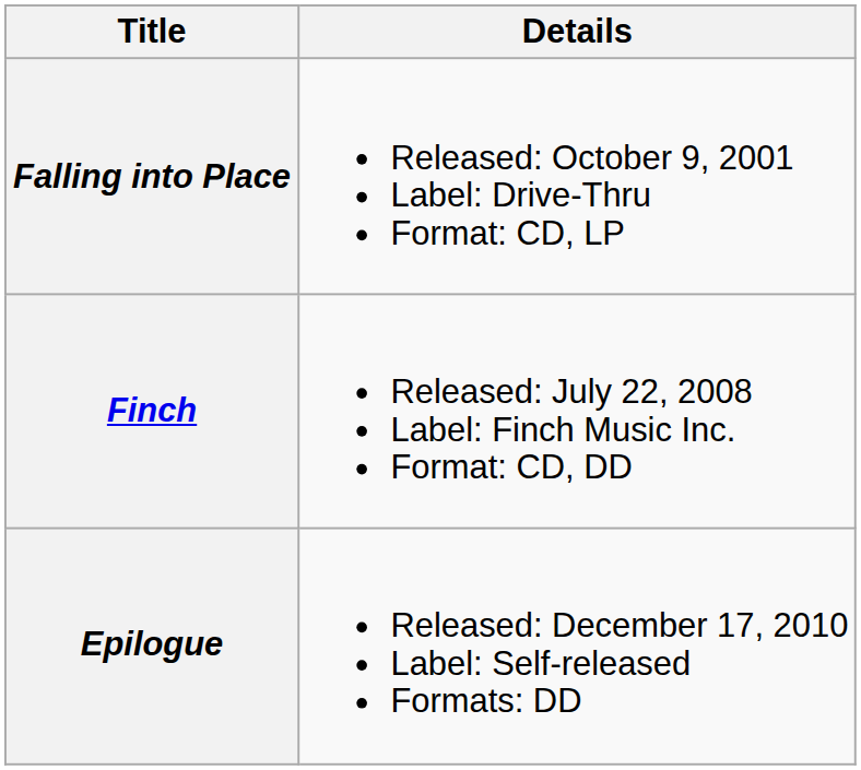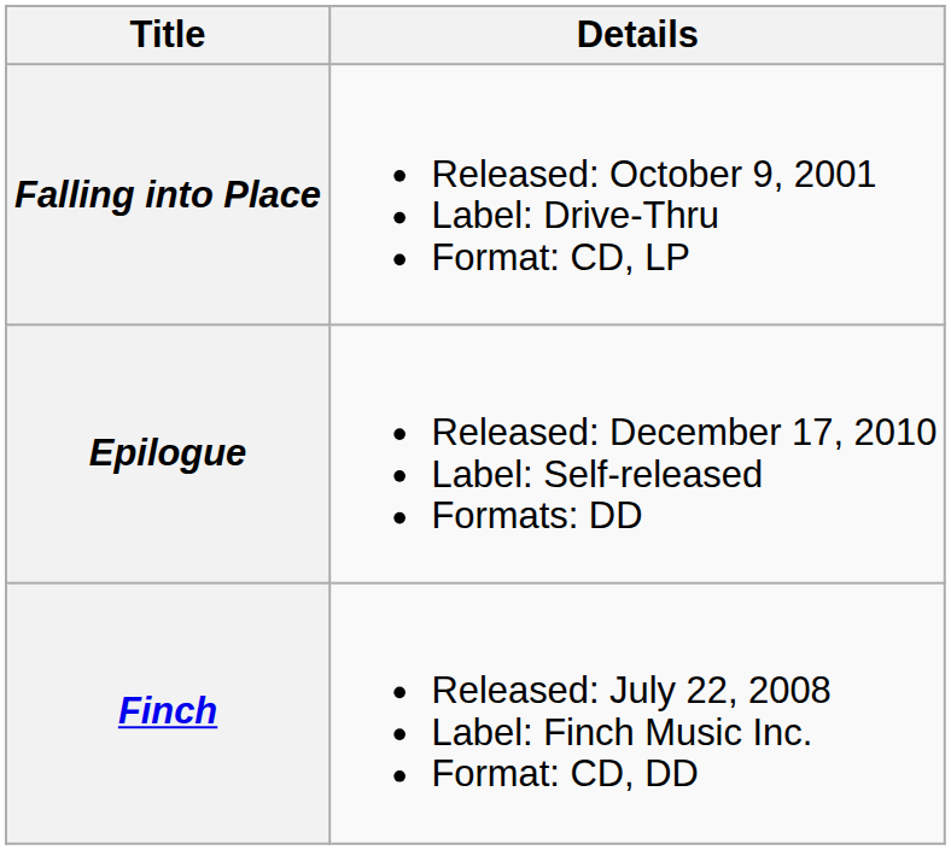rows swapped: Finch <-> Epilogue
